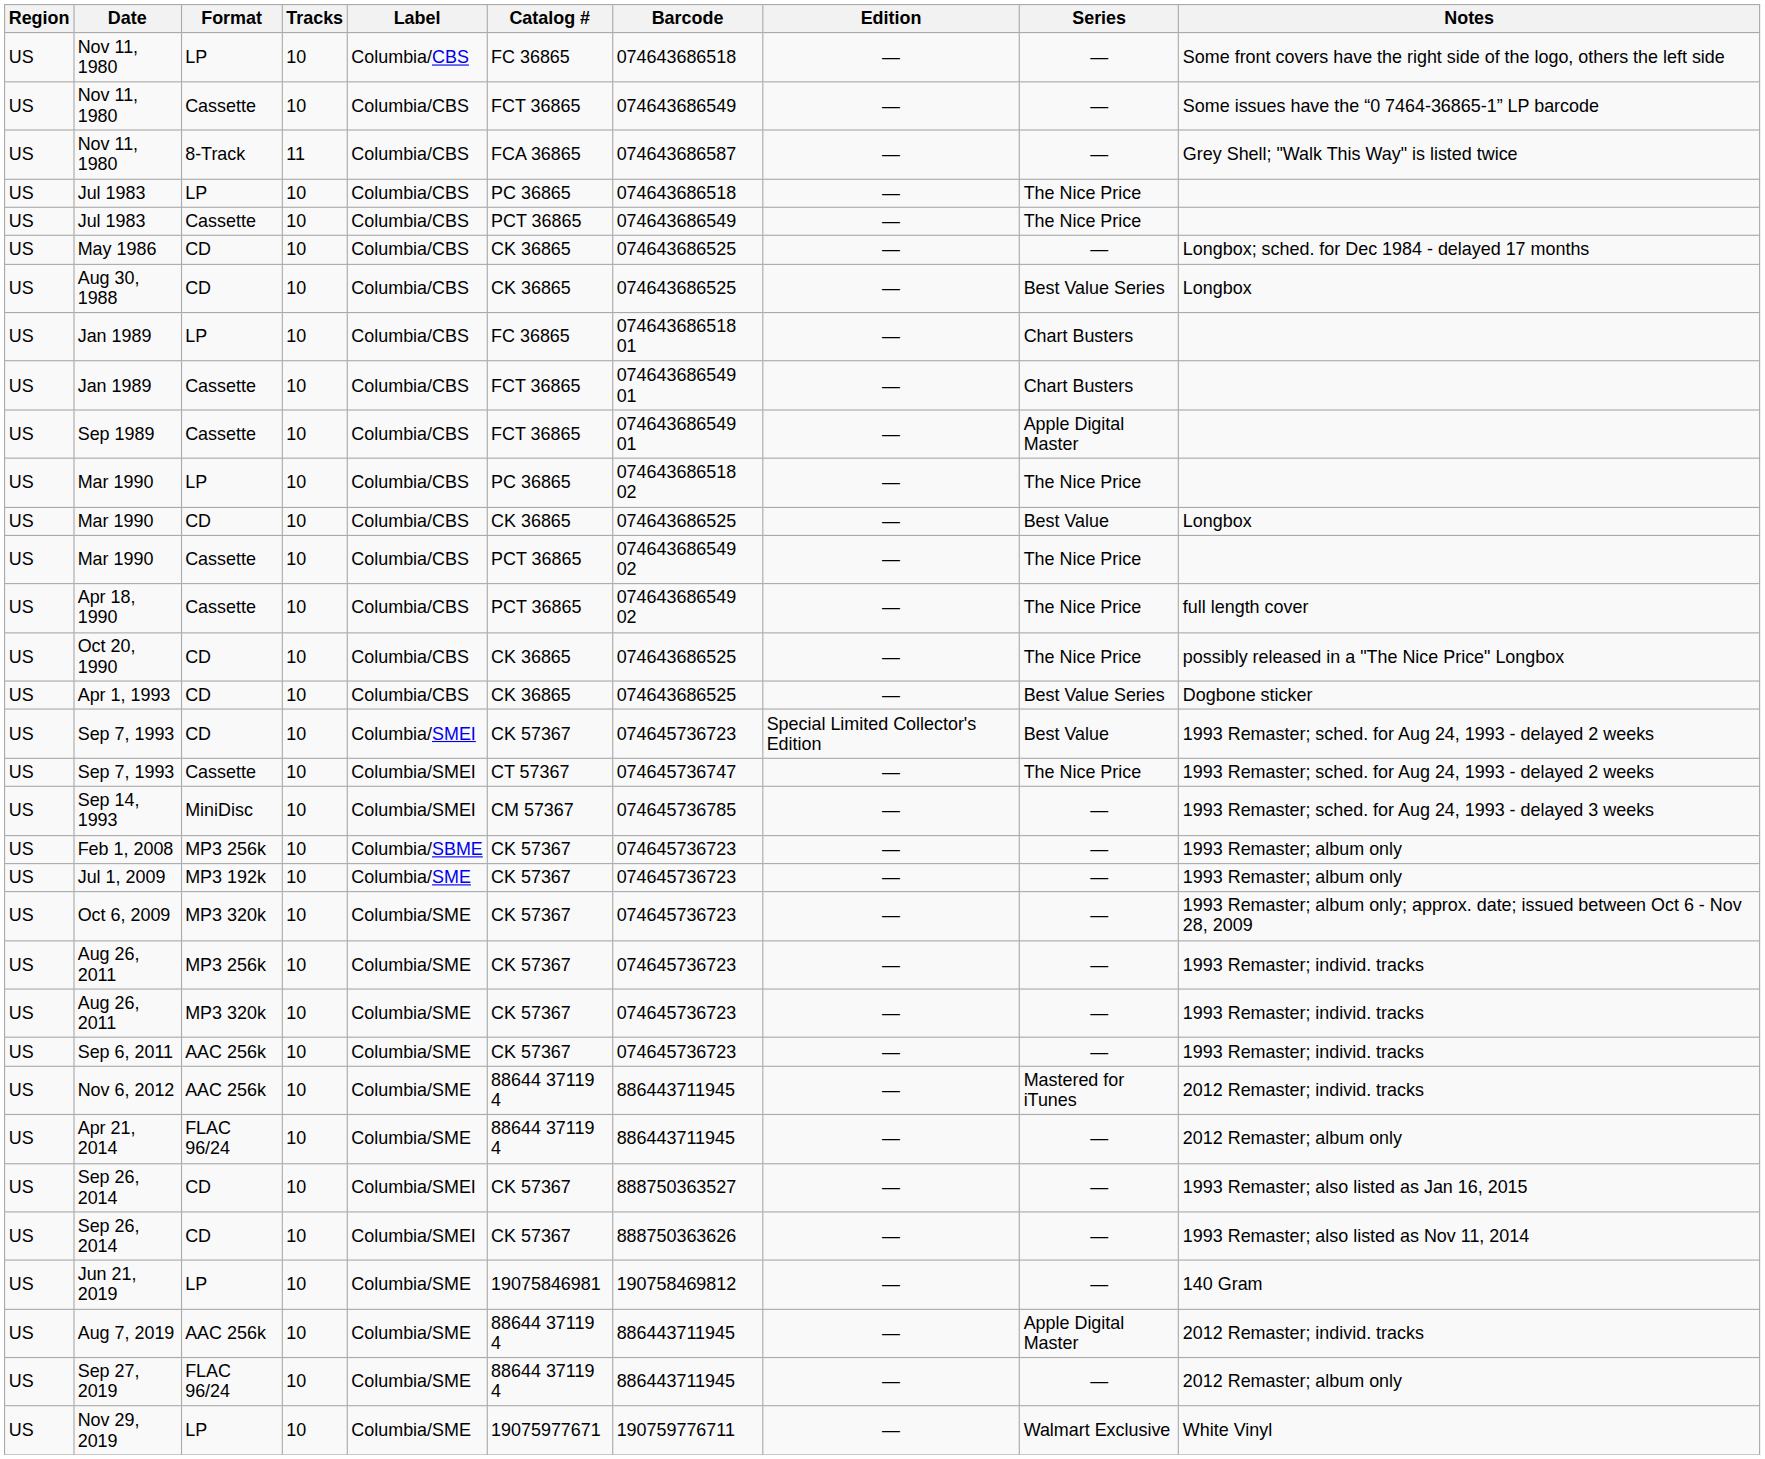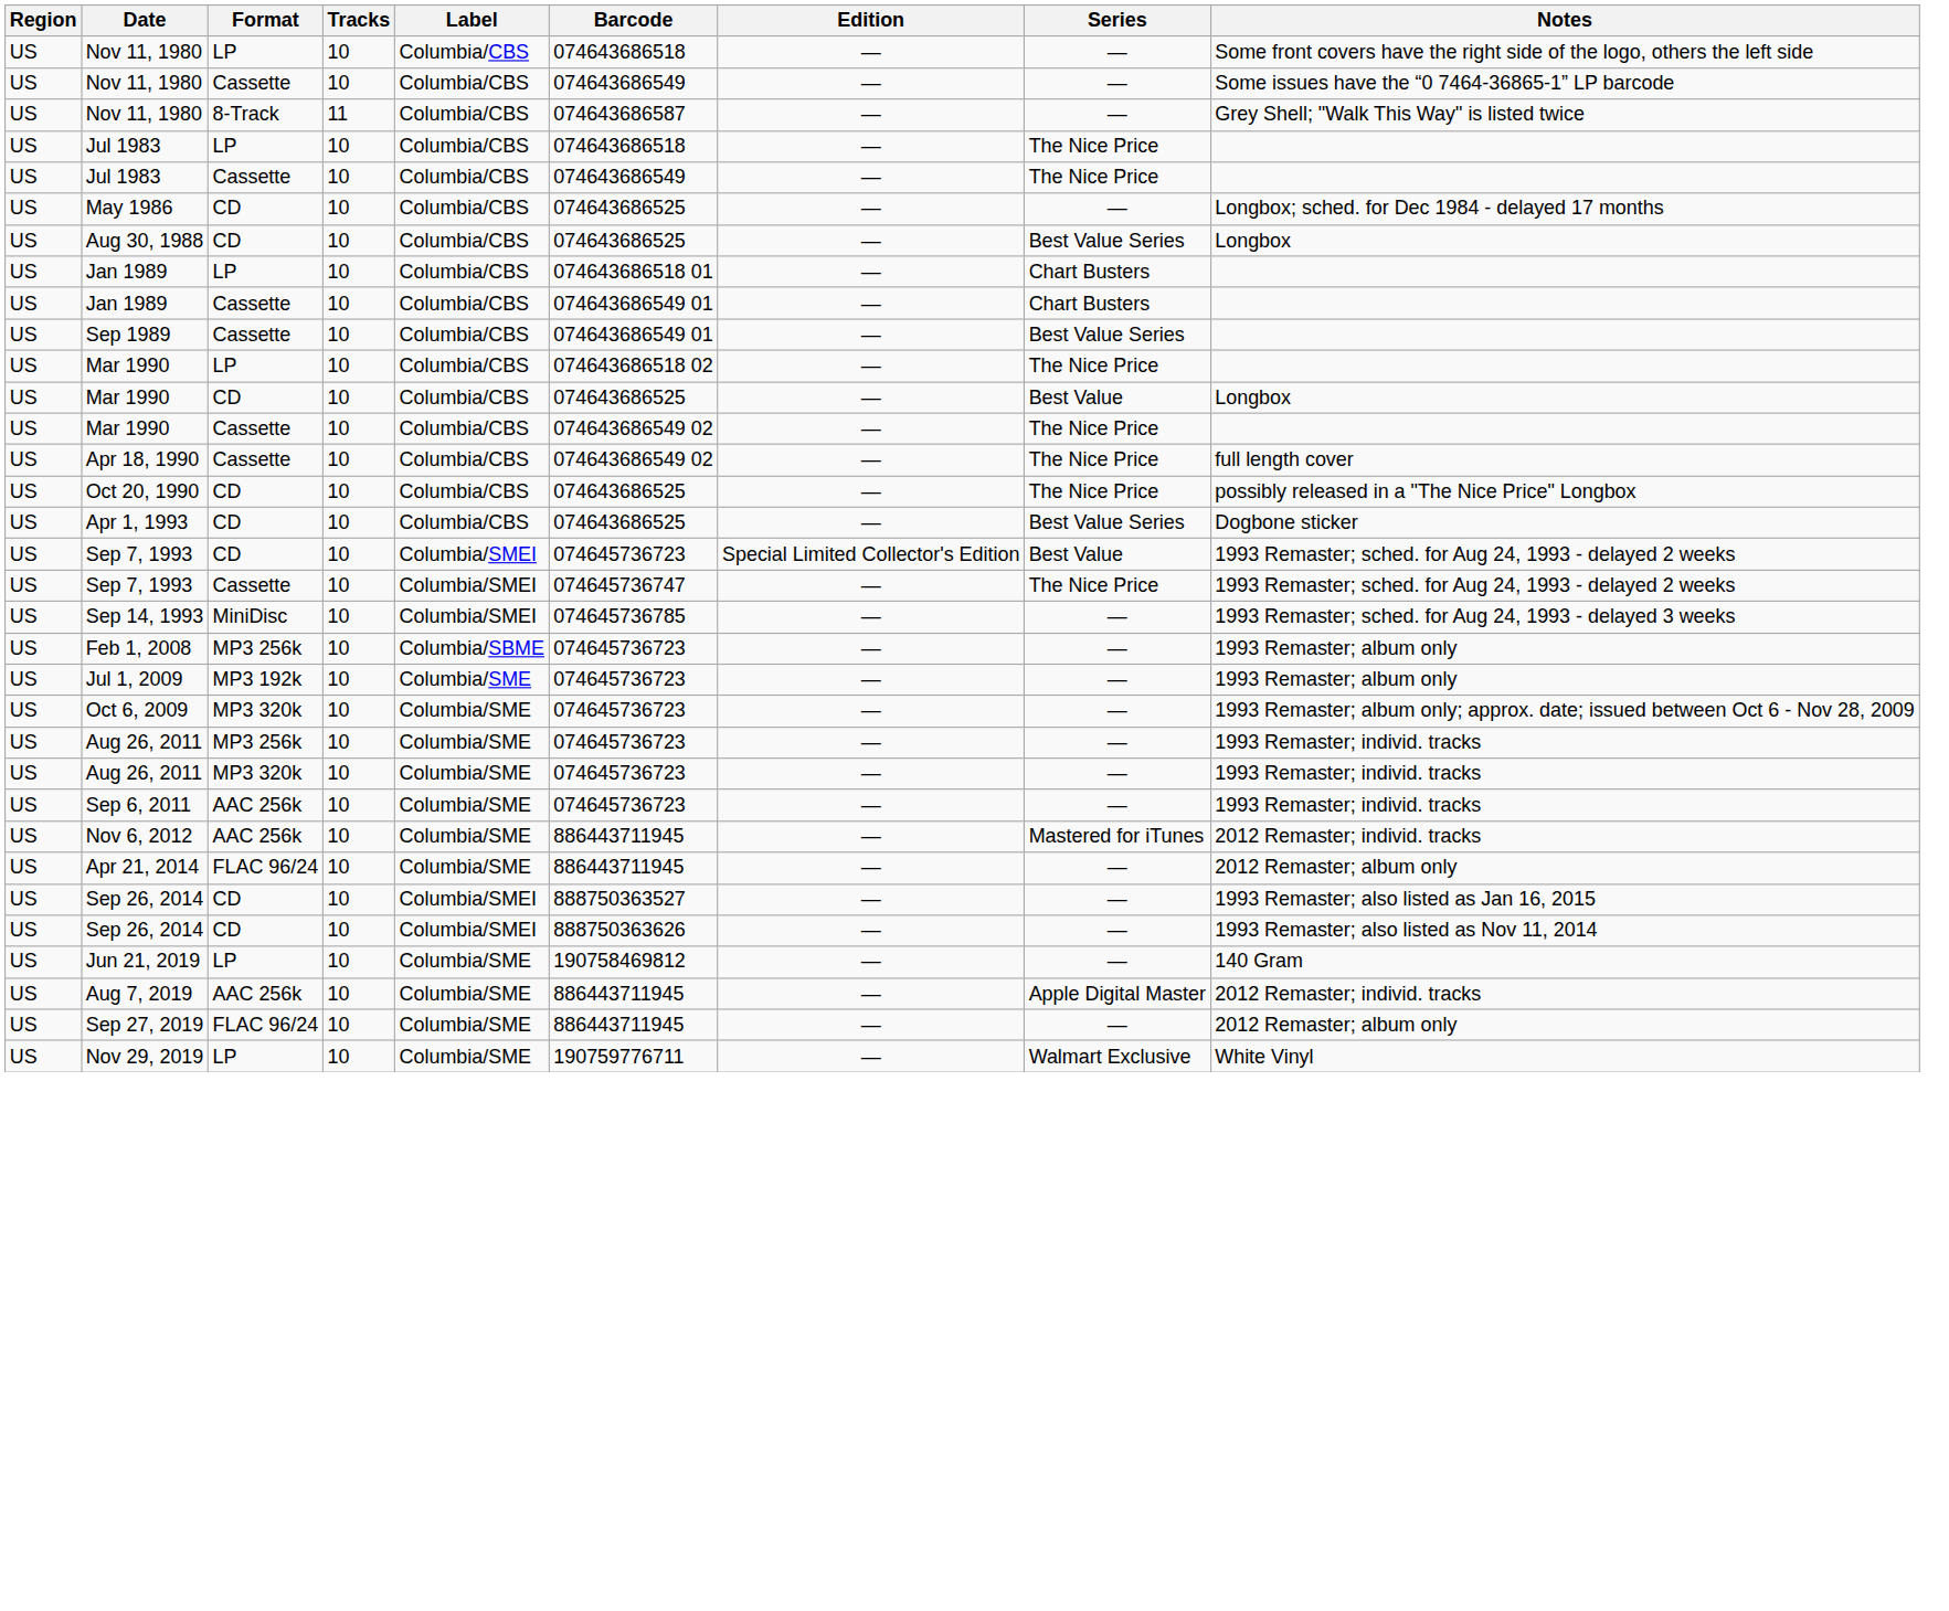- column: Catalog # | FC 36865 | FCT 36865 | FCA 36865 | PC 36865 | PCT 36865 | CK 36865 | CK 36865 | FC 36865 | FCT 36865 | FCT 36865 | PC 36865 | CK 36865 | PCT 36865 | PCT 36865 | CK 36865 | CK 36865 | CK 57367 | CT 57367 | CM 57367 | CK 57367 | CK 57367 | CK 57367 | CK 57367 | CK 57367 | CK 57367 | 88644 37119 4 | 88644 37119 4 | CK 57367 | CK 57367 | 19075846981 | 88644 37119 4 | 88644 37119 4 | 19075977671
Sep 1989 | Series: Apple Digital Master -> Best Value Series
